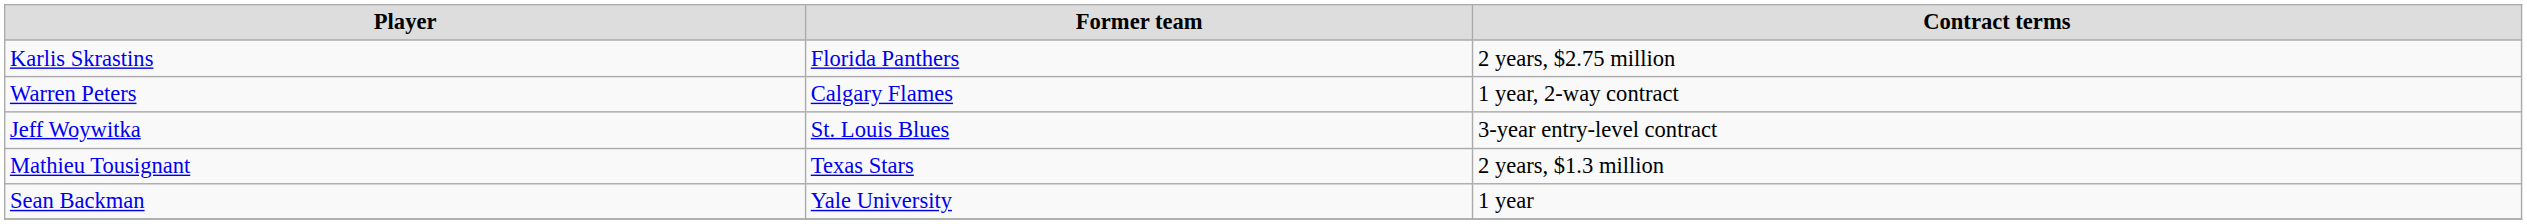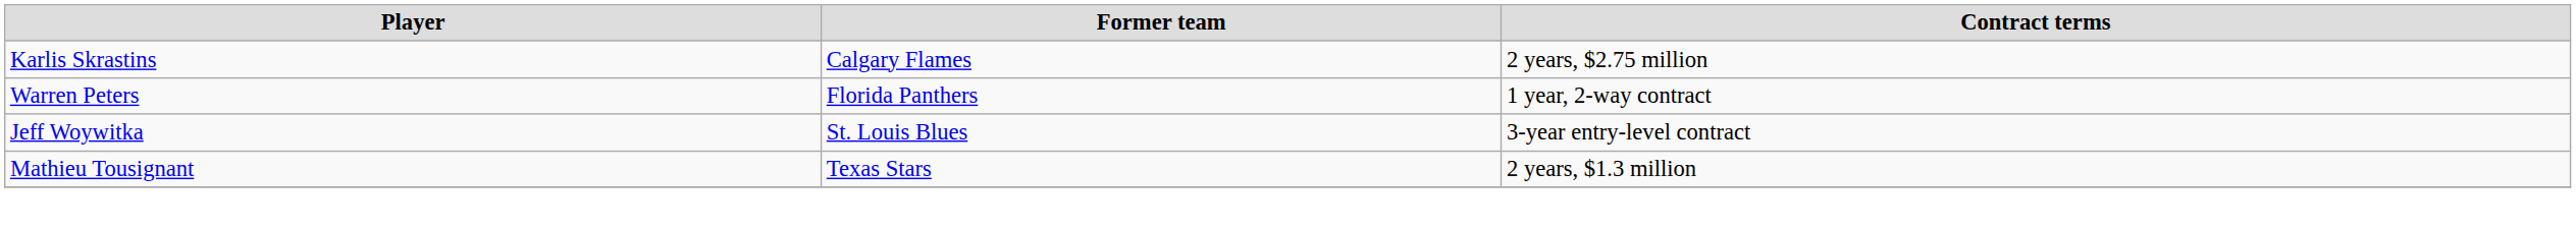Karlis Skrastins | Former team: Florida Panthers -> Calgary Flames
Warren Peters | Former team: Calgary Flames -> Florida Panthers
- row: Sean Backman | Yale University | 1 year
